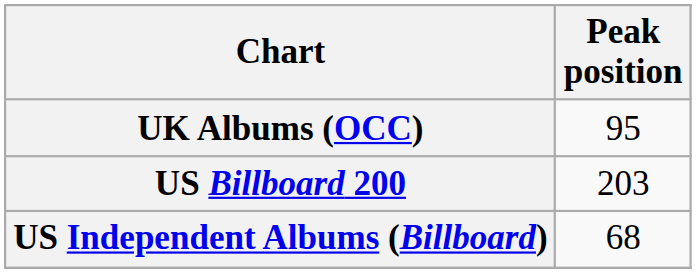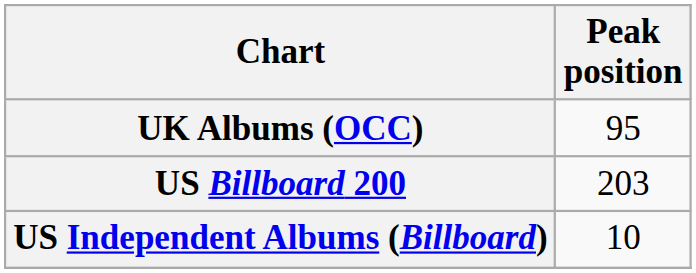US Independent Albums (Billboard) | Peak position: 68 -> 10
